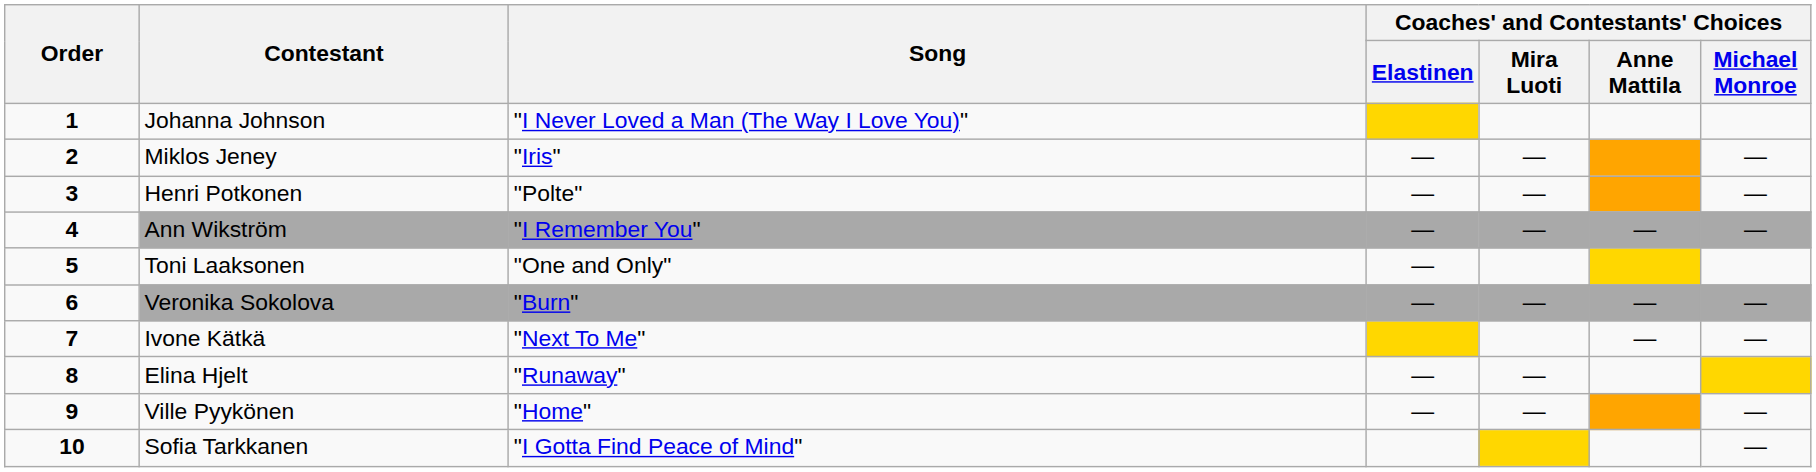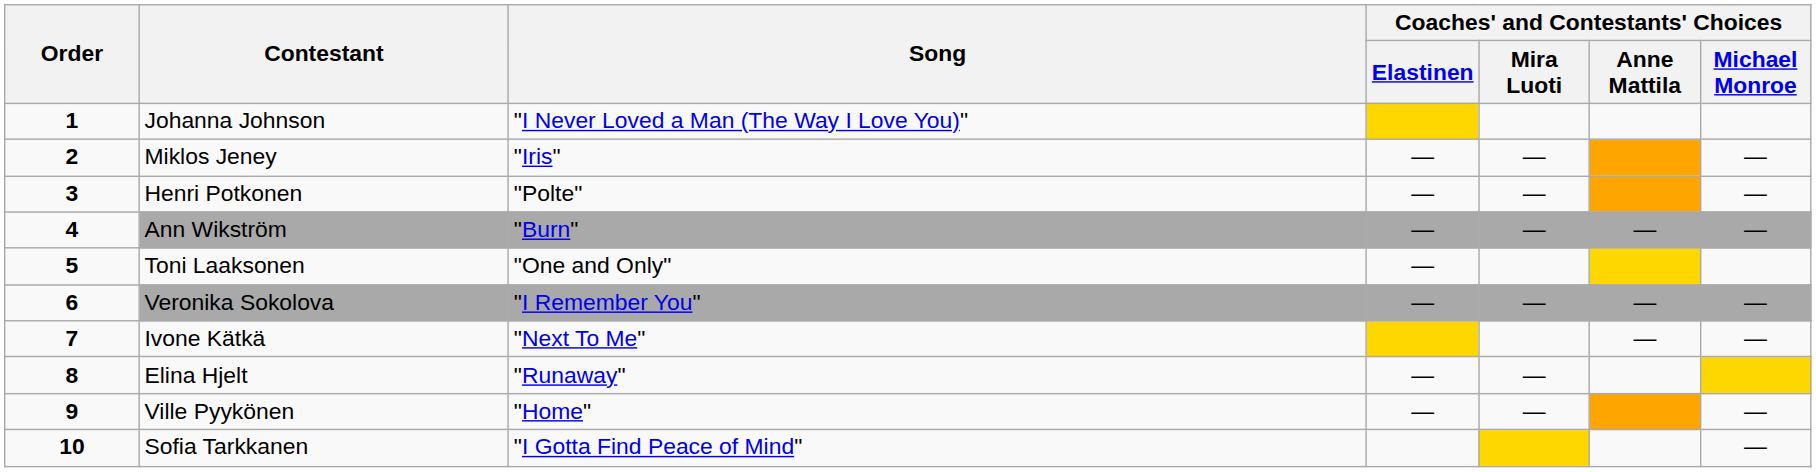Ann Wikström | Song: "I Remember You" -> "Burn"
Veronika Sokolova | Song: "Burn" -> "I Remember You"
